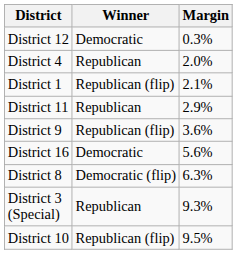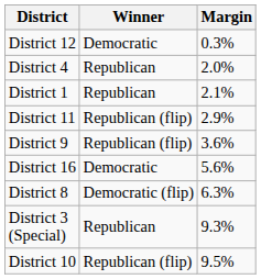District 1 | Winner: Republican (flip) -> Republican
District 11 | Winner: Republican -> Republican (flip)
